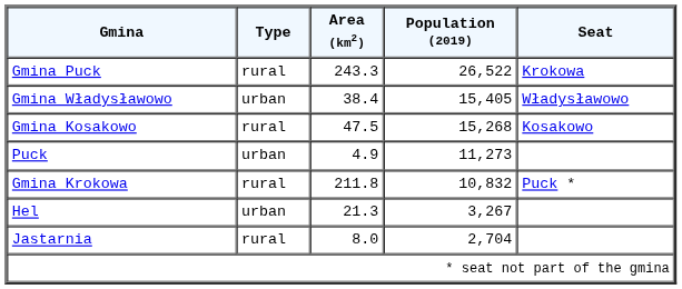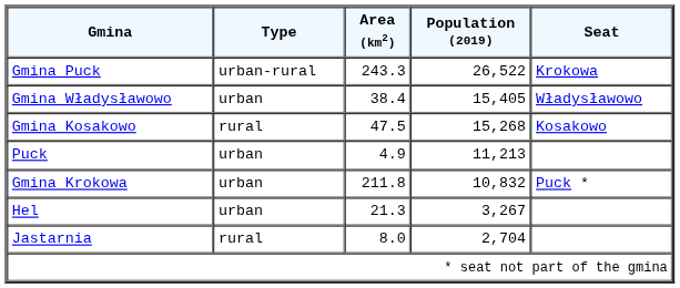Gmina Puck | Type: rural -> urban-rural
Puck | Population (2019): 11,273 -> 11,213
Gmina Krokowa | Type: rural -> urban
